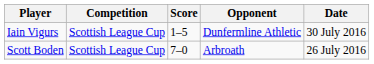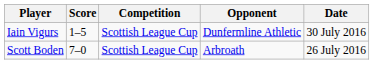columns swapped: Competition <-> Score
